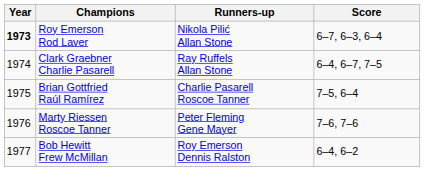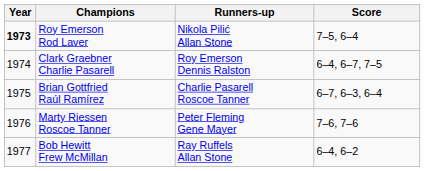Roy Emerson Rod Laver | Score: 6–7, 6–3, 6–4 -> 7–5, 6–4
Clark Graebner Charlie Pasarell | Runners-up: Ray Ruffels Allan Stone -> Roy Emerson Dennis Ralston
Brian Gottfried Raúl Ramírez | Score: 7–5, 6–4 -> 6–7, 6–3, 6–4
Bob Hewitt Frew McMillan | Runners-up: Roy Emerson Dennis Ralston -> Ray Ruffels Allan Stone
